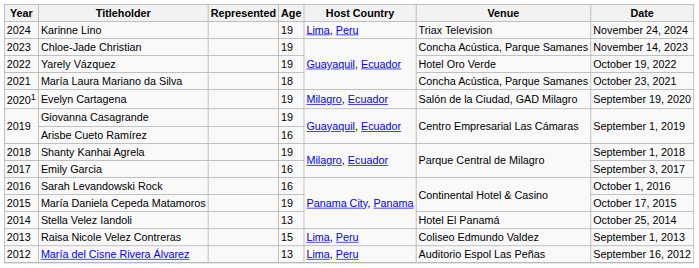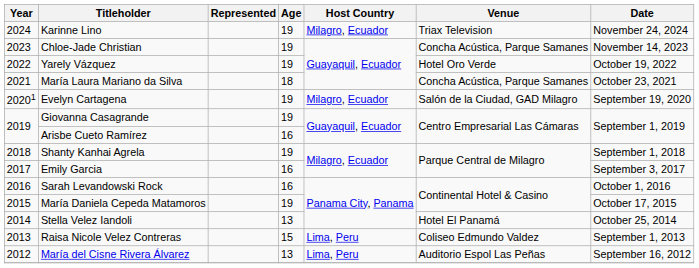Karinne Lino | Host Country: Lima, Peru -> Milagro, Ecuador
